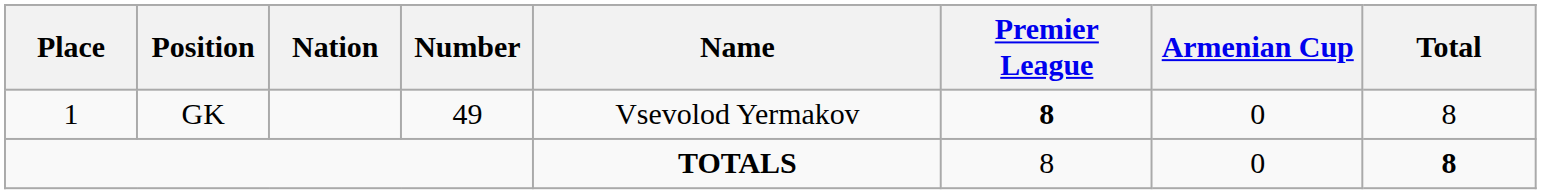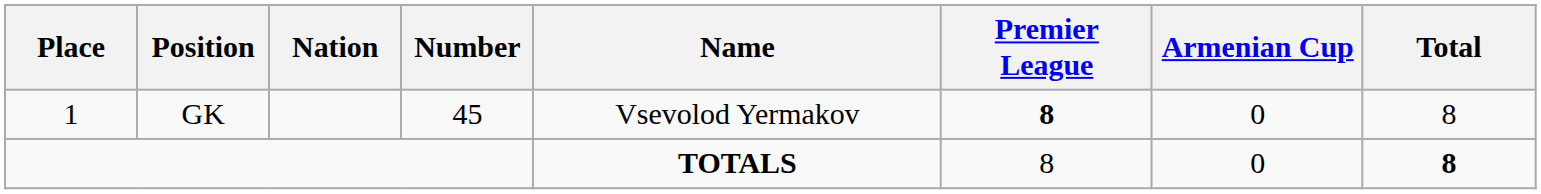GK | Number: 49 -> 45
